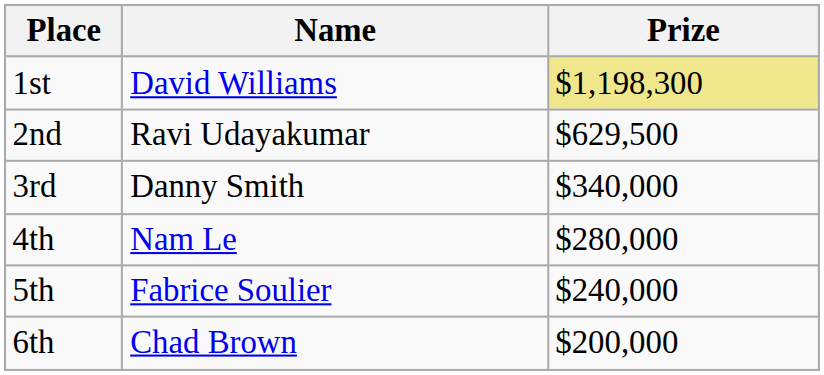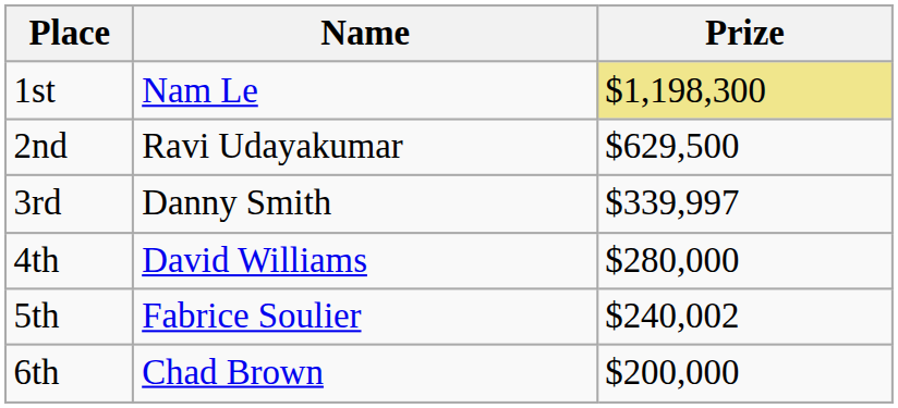1st | Name: David Williams -> Nam Le
3rd | Prize: $340,000 -> $339,997
4th | Name: Nam Le -> David Williams
5th | Prize: $240,000 -> $240,002
